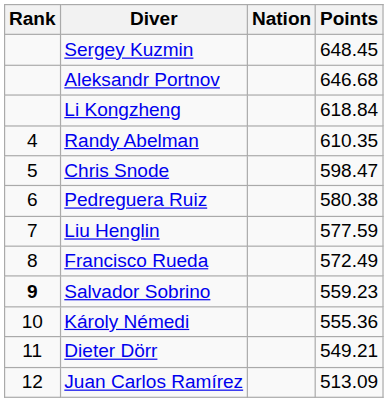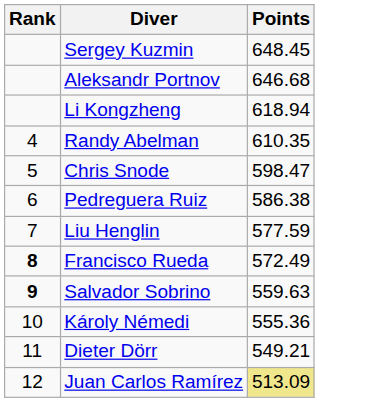- column: Nation
Li Kongzheng | Points: 618.84 -> 618.94
Pedreguera Ruiz | Points: 580.38 -> 586.38
Francisco Rueda | Rank: normal -> bold
Salvador Sobrino | Points: 559.23 -> 559.63
Juan Carlos Ramírez | Points: no background -> khaki background
